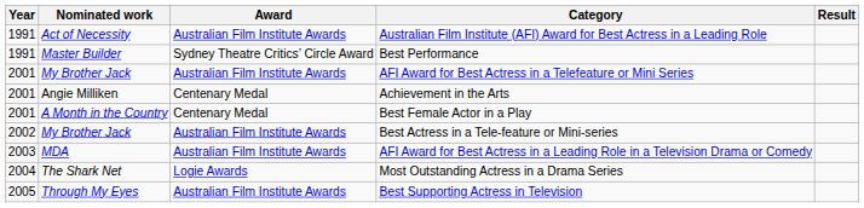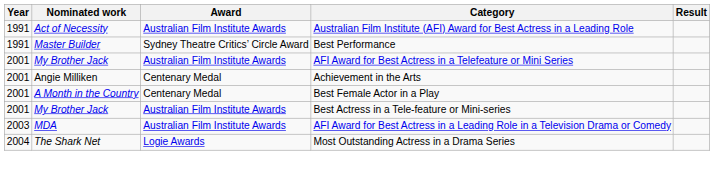Best Actress in a Tele-feature or Mini-series | Year: 2002 -> 2001
- row: 2005 | Through My Eyes | Australian Film Institute Awards | Best Supporting Actress in Television
